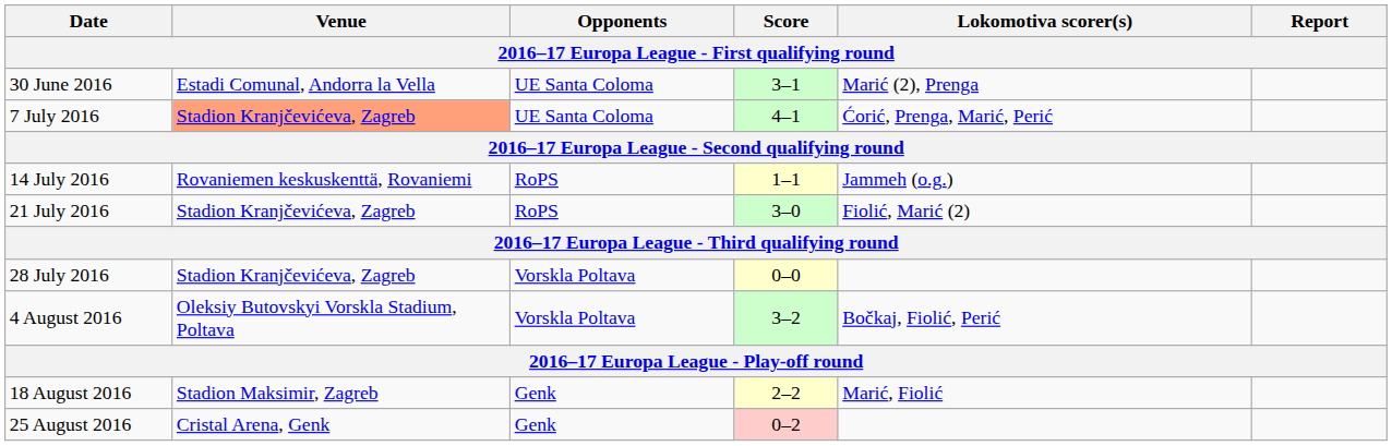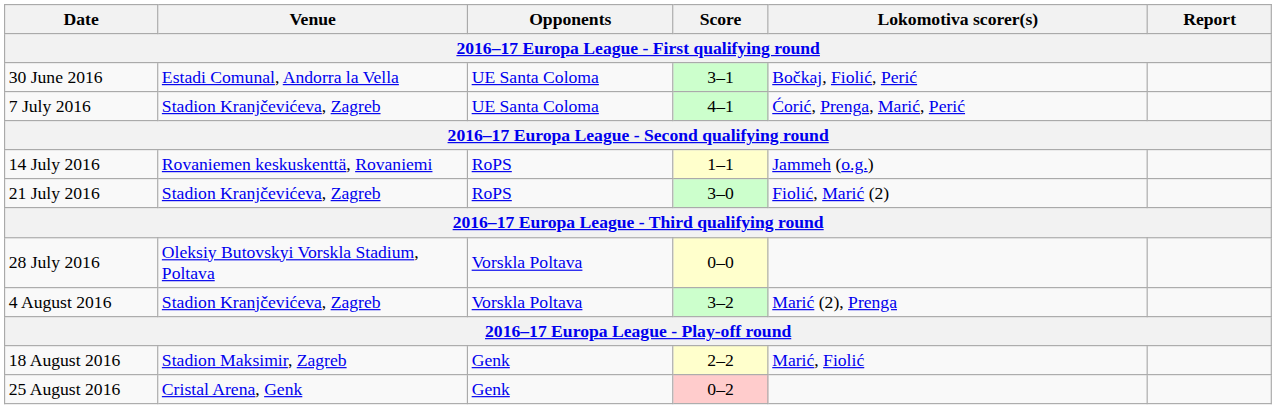30 June 2016 | Lokomotiva scorer(s): Marić (2), Prenga -> Bočkaj, Fiolić, Perić
7 July 2016 | Venue: lightsalmon background -> no background
28 July 2016 | Venue: Stadion Kranjčevićeva, Zagreb -> Oleksiy Butovskyi Vorskla Stadium, Poltava
4 August 2016 | Venue: Oleksiy Butovskyi Vorskla Stadium, Poltava -> Stadion Kranjčevićeva, Zagreb
4 August 2016 | Lokomotiva scorer(s): Bočkaj, Fiolić, Perić -> Marić (2), Prenga
